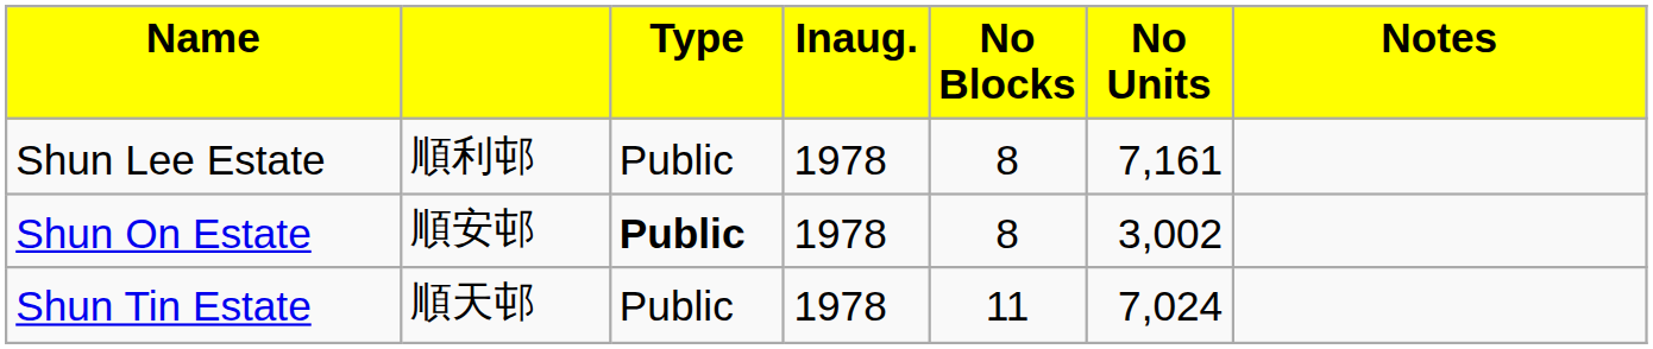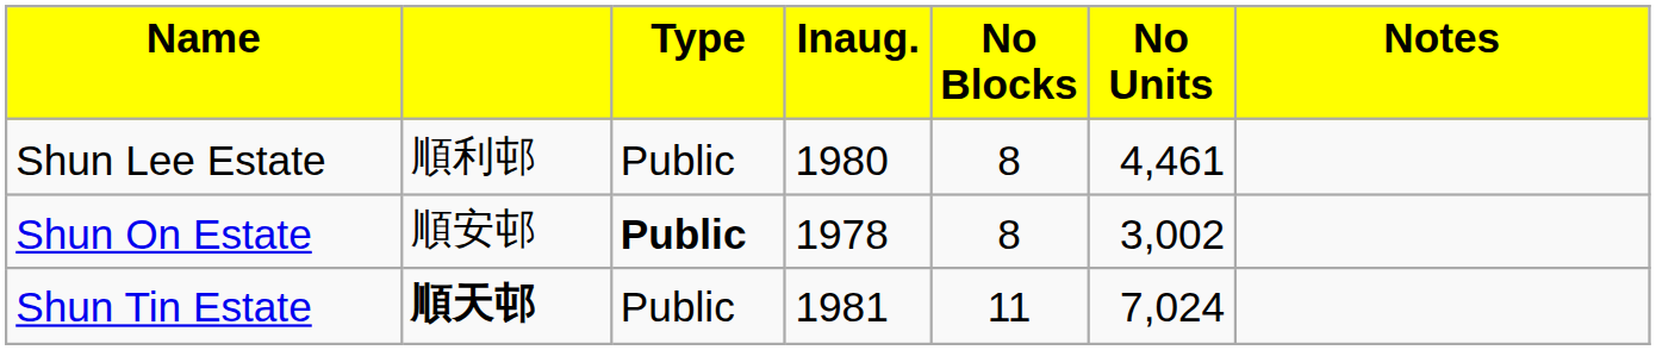Shun Lee Estate | column 4: 1978 -> 1980
Shun Lee Estate | column 6: 7,161 -> 4,461
Shun Tin Estate | column 2: normal -> bold
Shun Tin Estate | column 4: 1978 -> 1981
